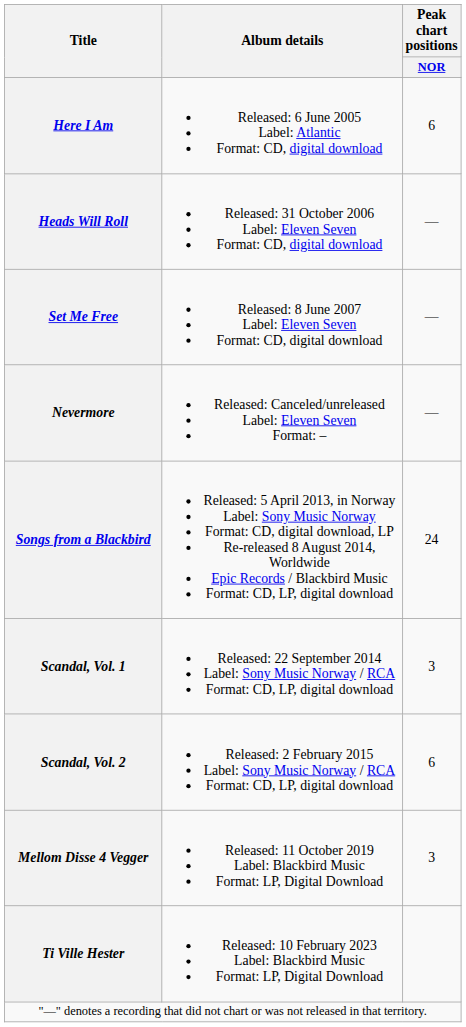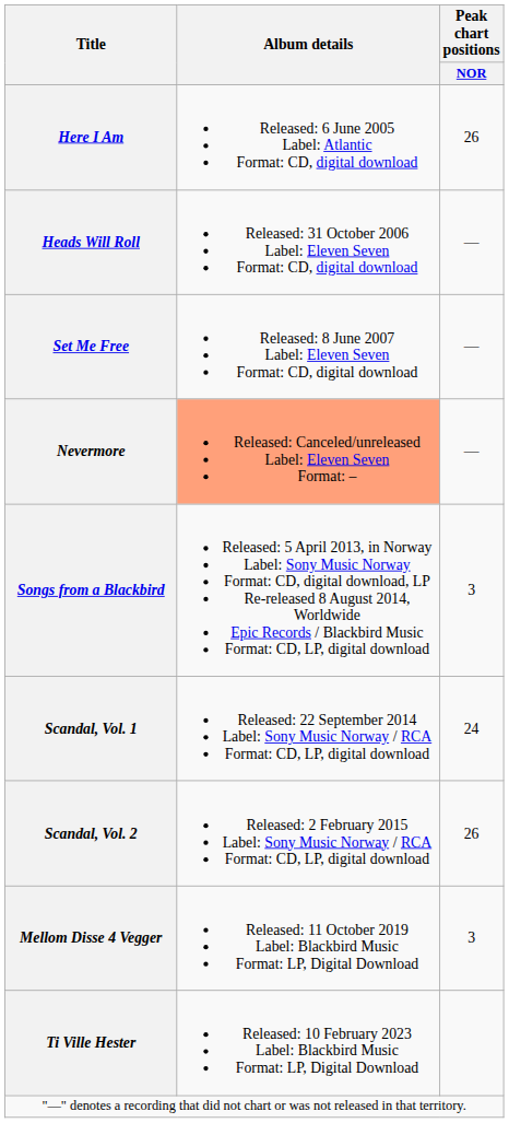Here I Am | Peak chart positions / NOR: 6 -> 26
Nevermore | Album details: no background -> lightsalmon background
Songs from a Blackbird | Peak chart positions / NOR: 24 -> 3
Scandal, Vol. 1 | Peak chart positions / NOR: 3 -> 24
Scandal, Vol. 2 | Peak chart positions / NOR: 6 -> 26
